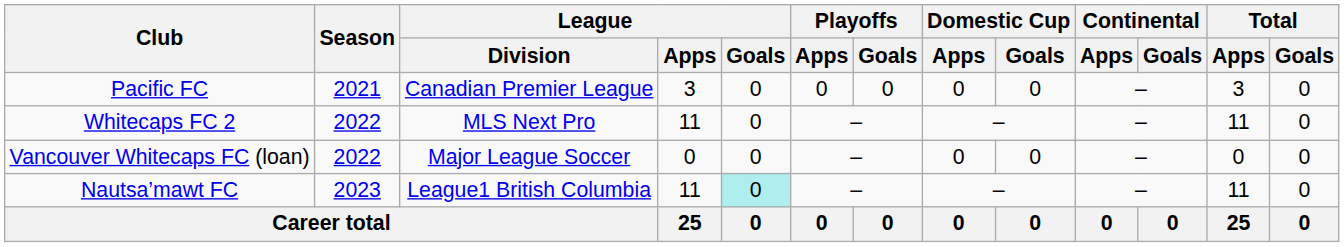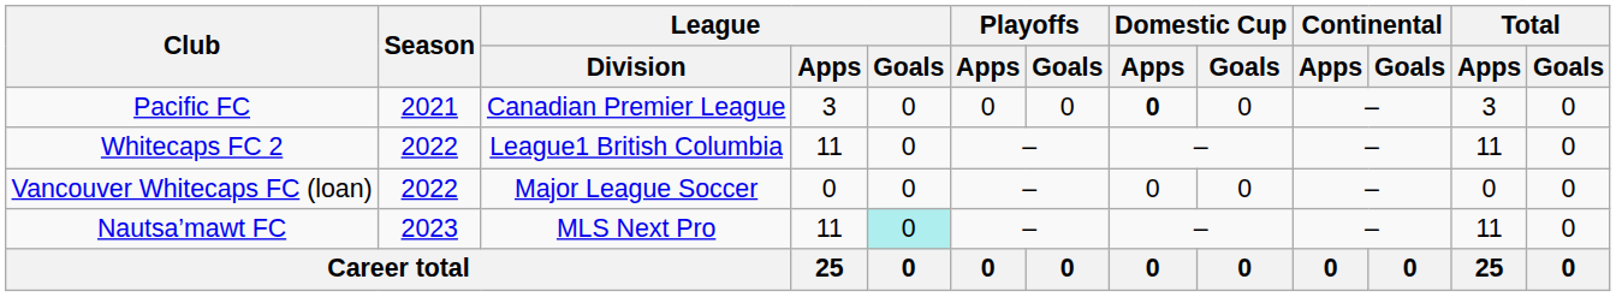Pacific FC | Domestic Cup / Apps: normal -> bold
Whitecaps FC 2 | League / Division: MLS Next Pro -> League1 British Columbia
Nautsa’mawt FC | League / Division: League1 British Columbia -> MLS Next Pro
